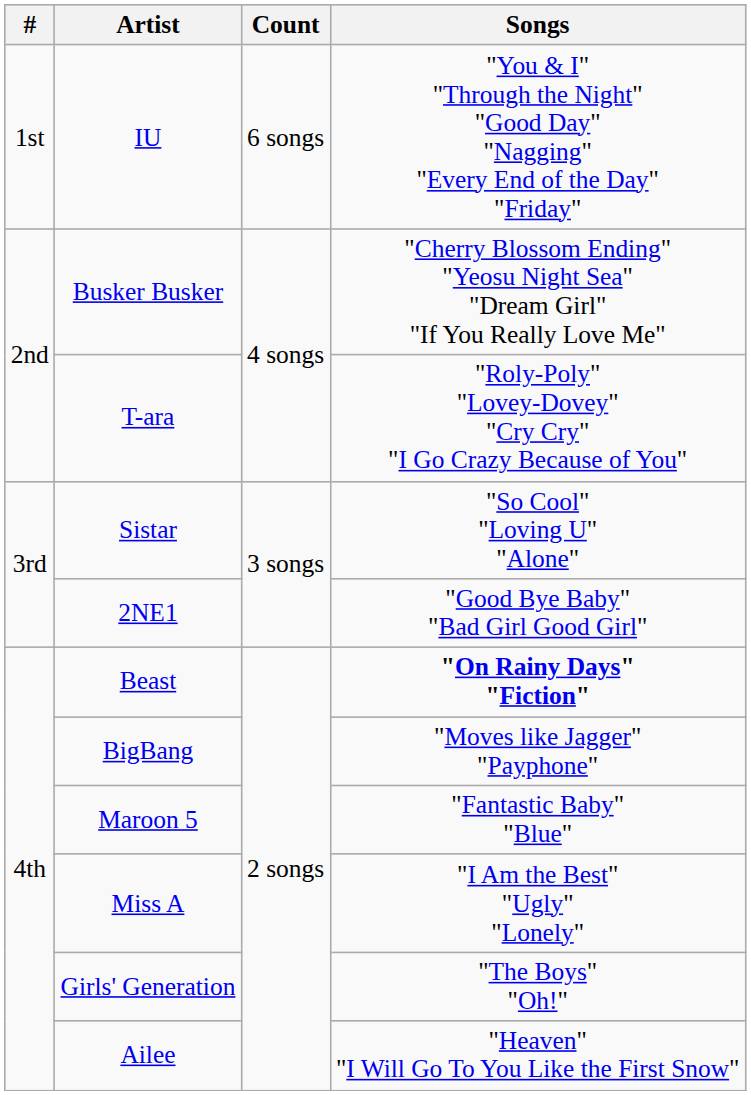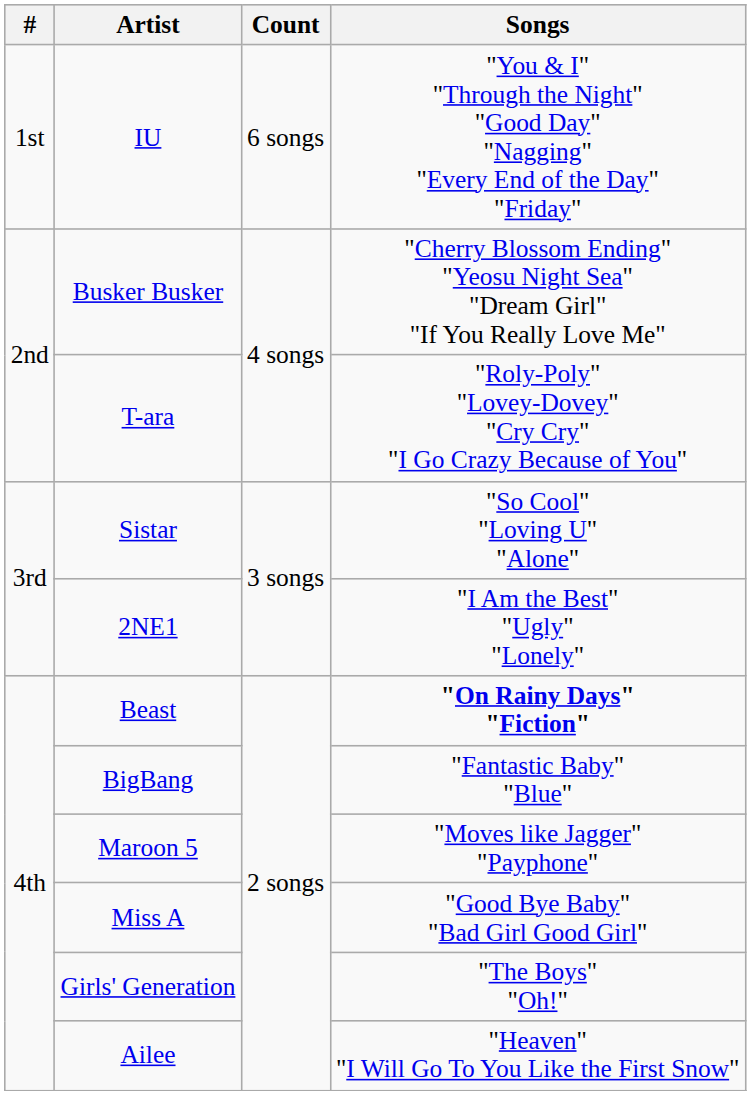2NE1 | Songs: "Good Bye Baby" "Bad Girl Good Girl" -> "I Am the Best" "Ugly" "Lonely"
BigBang | Songs: "Moves like Jagger" "Payphone" -> "Fantastic Baby" "Blue"
Maroon 5 | Songs: "Fantastic Baby" "Blue" -> "Moves like Jagger" "Payphone"
Miss A | Songs: "I Am the Best" "Ugly" "Lonely" -> "Good Bye Baby" "Bad Girl Good Girl"
